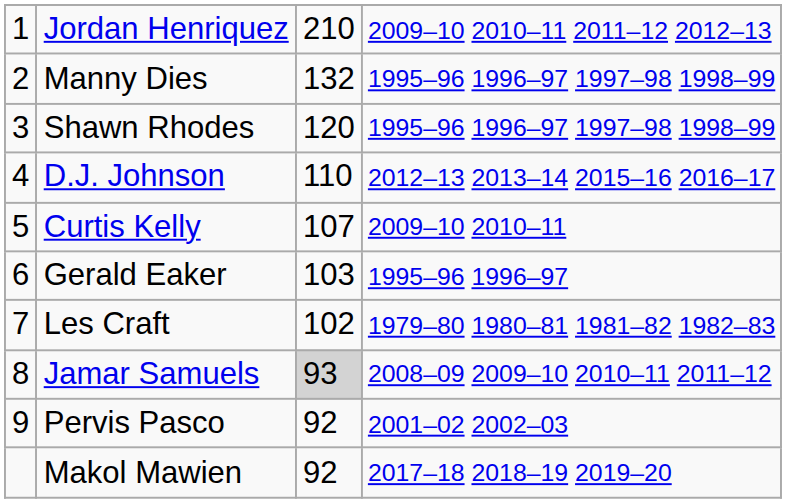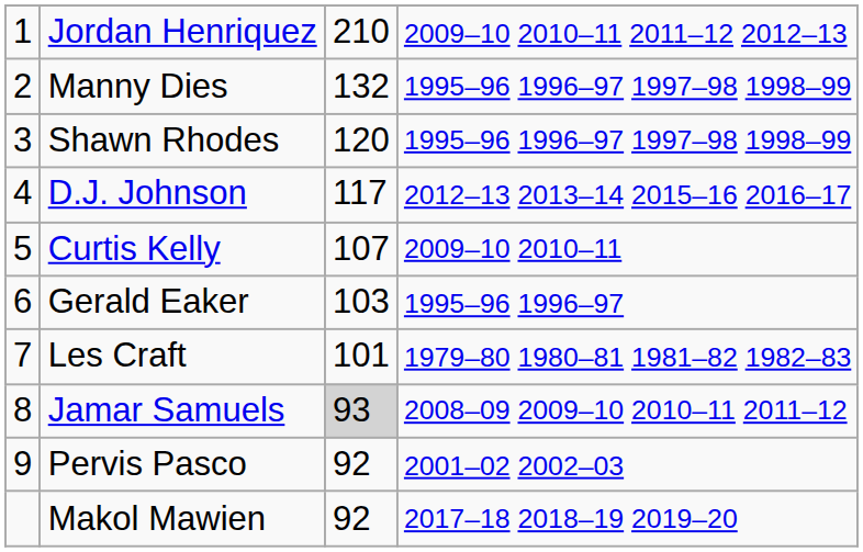D.J. Johnson | column 3: 110 -> 117
Les Craft | column 3: 102 -> 101
